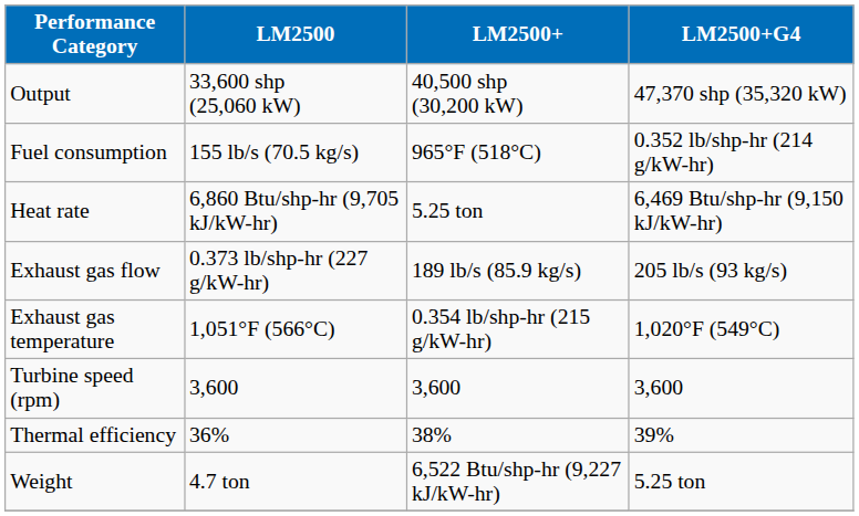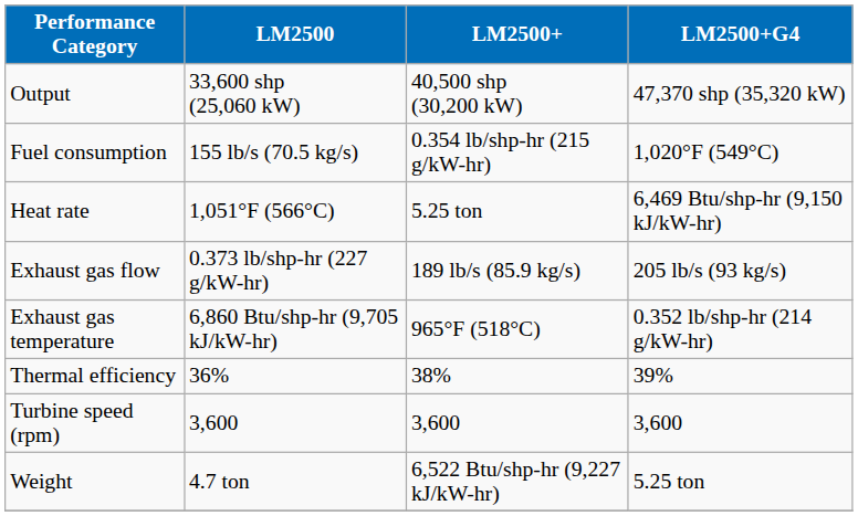Fuel consumption | LM2500+: 965°F (518°C) -> 0.354 lb/shp-hr (215 g/kW-hr)
Fuel consumption | LM2500+G4: 0.352 lb/shp-hr (214 g/kW-hr) -> 1,020°F (549°C)
Heat rate | LM2500: 6,860 Btu/shp-hr (9,705 kJ/kW-hr) -> 1,051°F (566°C)
Exhaust gas temperature | LM2500: 1,051°F (566°C) -> 6,860 Btu/shp-hr (9,705 kJ/kW-hr)
Exhaust gas temperature | LM2500+: 0.354 lb/shp-hr (215 g/kW-hr) -> 965°F (518°C)
Exhaust gas temperature | LM2500+G4: 1,020°F (549°C) -> 0.352 lb/shp-hr (214 g/kW-hr)
rows swapped: Turbine speed (rpm) <-> Thermal efficiency
